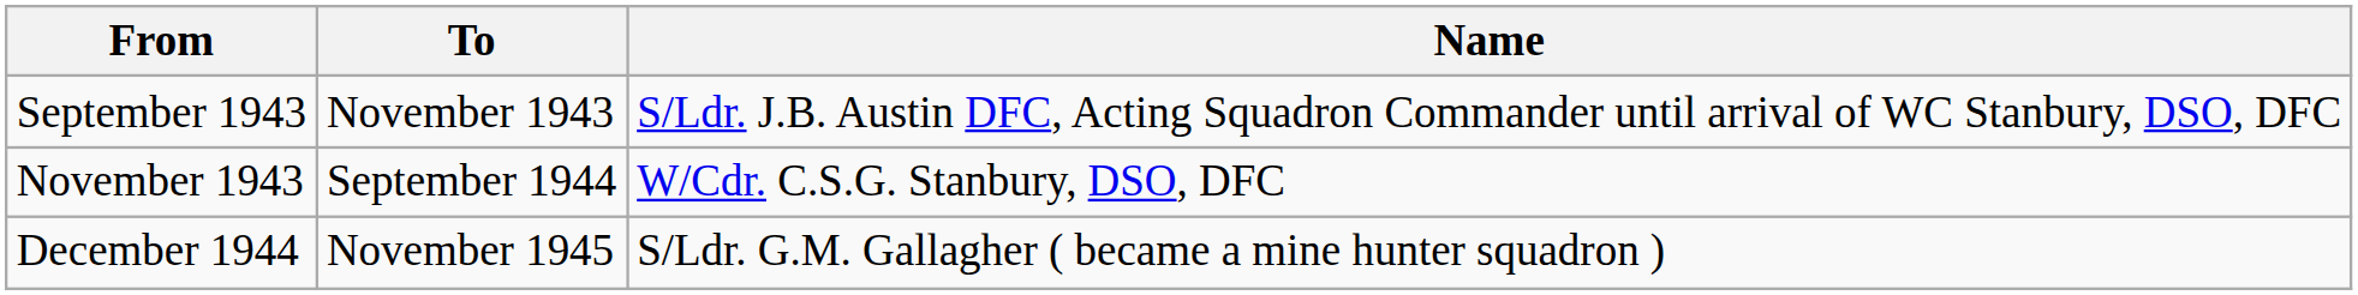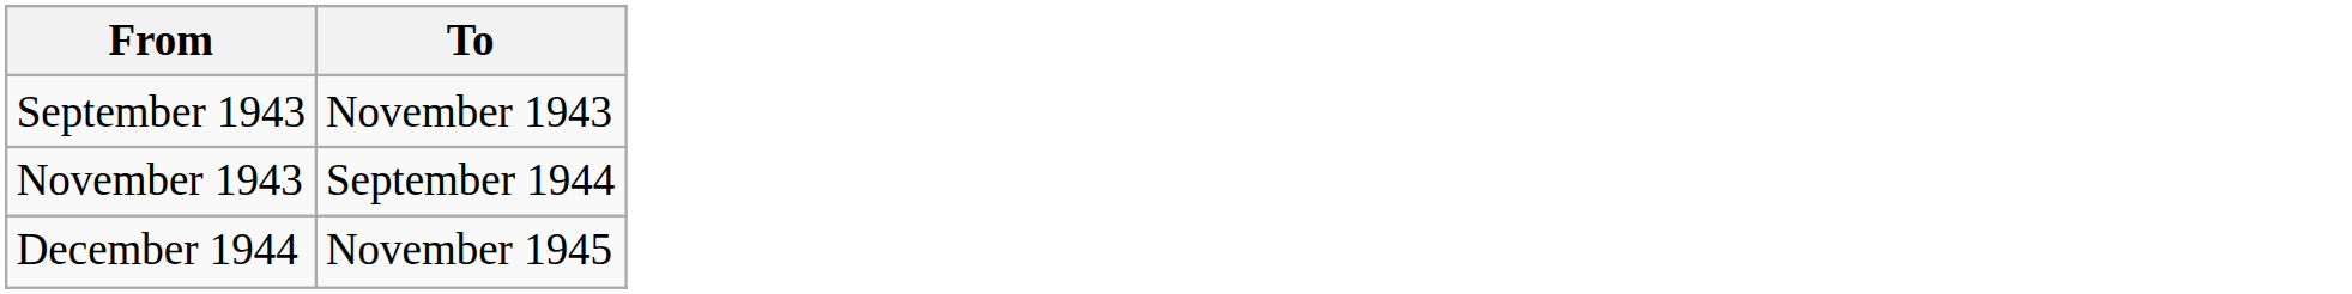- column: Name | S/Ldr. J.B. Austin DFC, Acting Squadron Commander until arrival of WC Stanbury, DSO, DFC | W/Cdr. C.S.G. Stanbury, DSO, DFC | S/Ldr. G.M. Gallagher ( became a mine hunter squadron )
